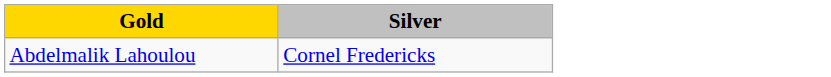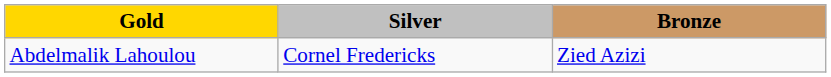+ column: Bronze | Zied Azizi
